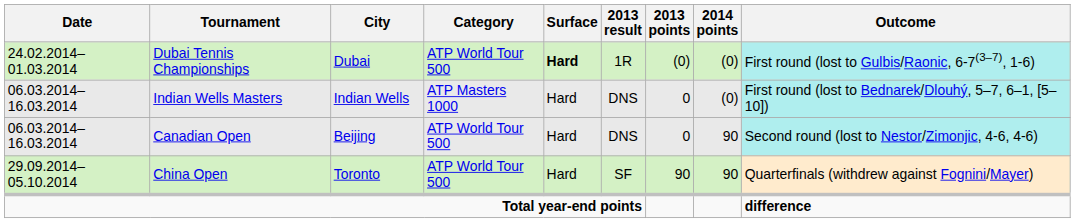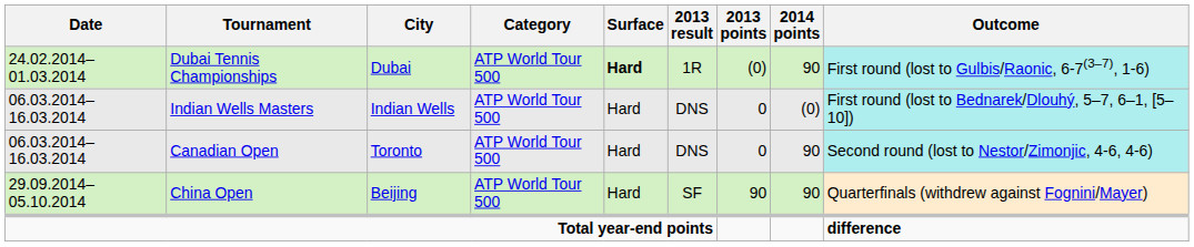Dubai Tennis Championships | 2014 points: (0) -> 90
Indian Wells Masters | Category: ATP Masters 1000 -> ATP World Tour 500
Canadian Open | City: Beijing -> Toronto
China Open | City: Toronto -> Beijing
